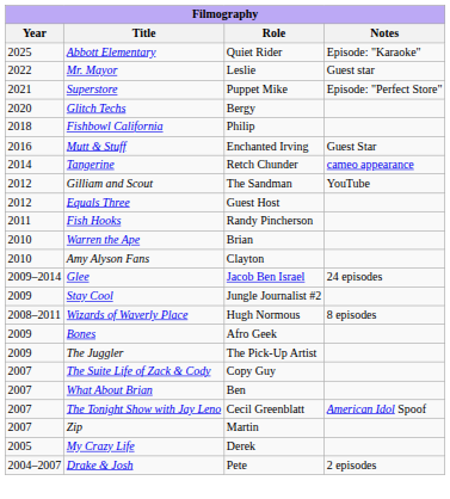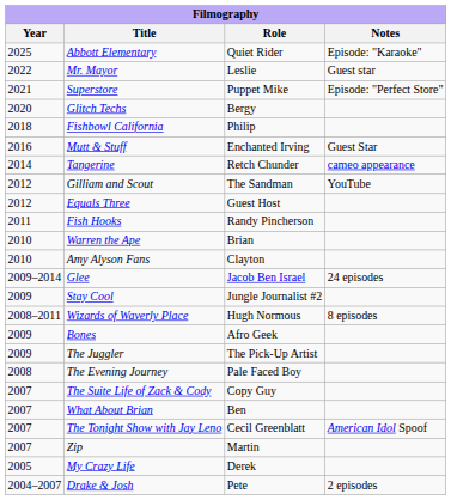+ row: 2008 | The Evening Journey | Pale Faced Boy
